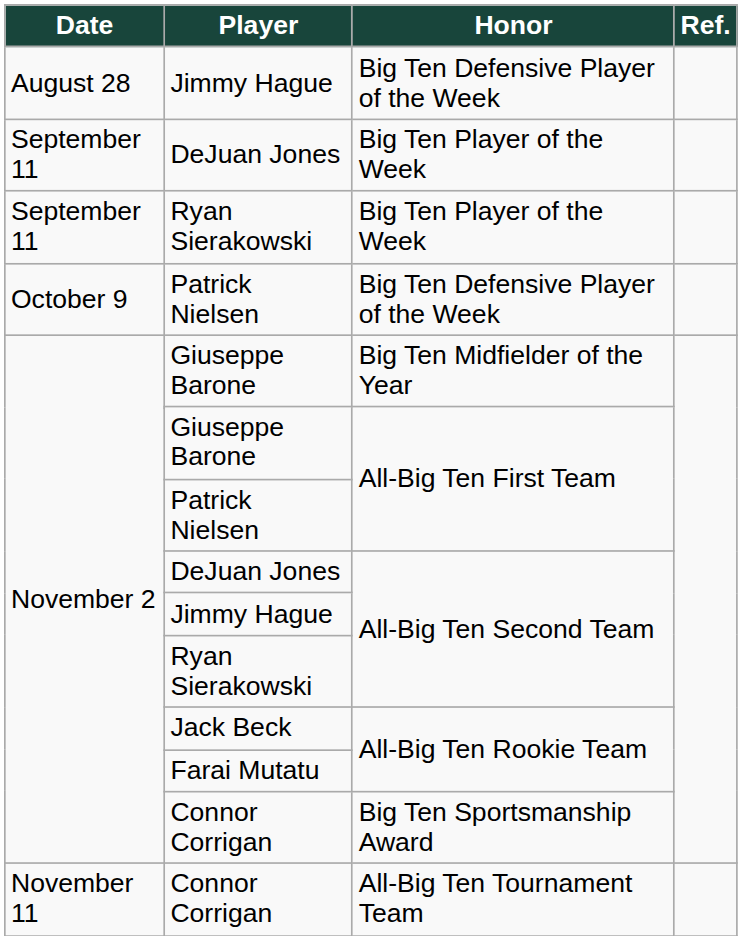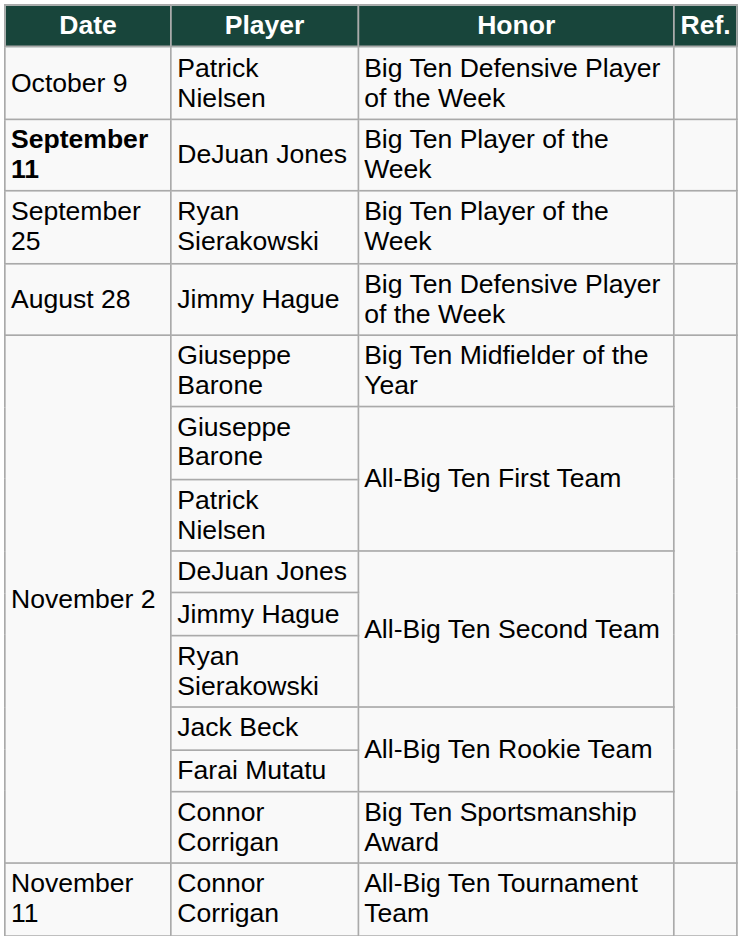rows swapped: Jimmy Hague / Big Ten Defensive Player of the Week <-> Patrick Nielsen / Big Ten Defensive Player of the Week
DeJuan Jones / Big Ten Player of the Week | Date: normal -> bold
Ryan Sierakowski / Big Ten Player of the Week | Date: September 11 -> September 25
